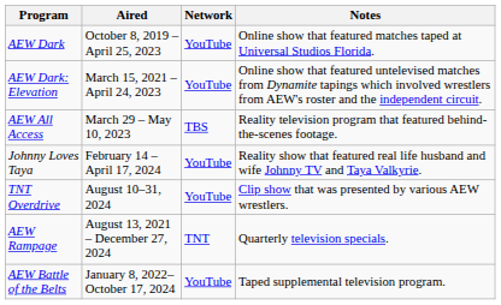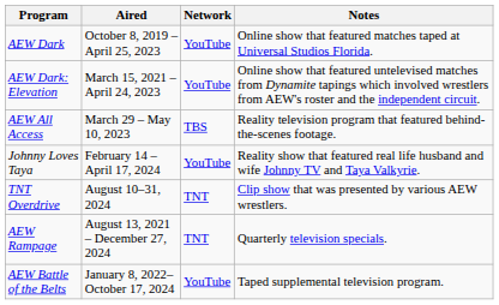TNT Overdrive | Network: YouTube -> TNT
